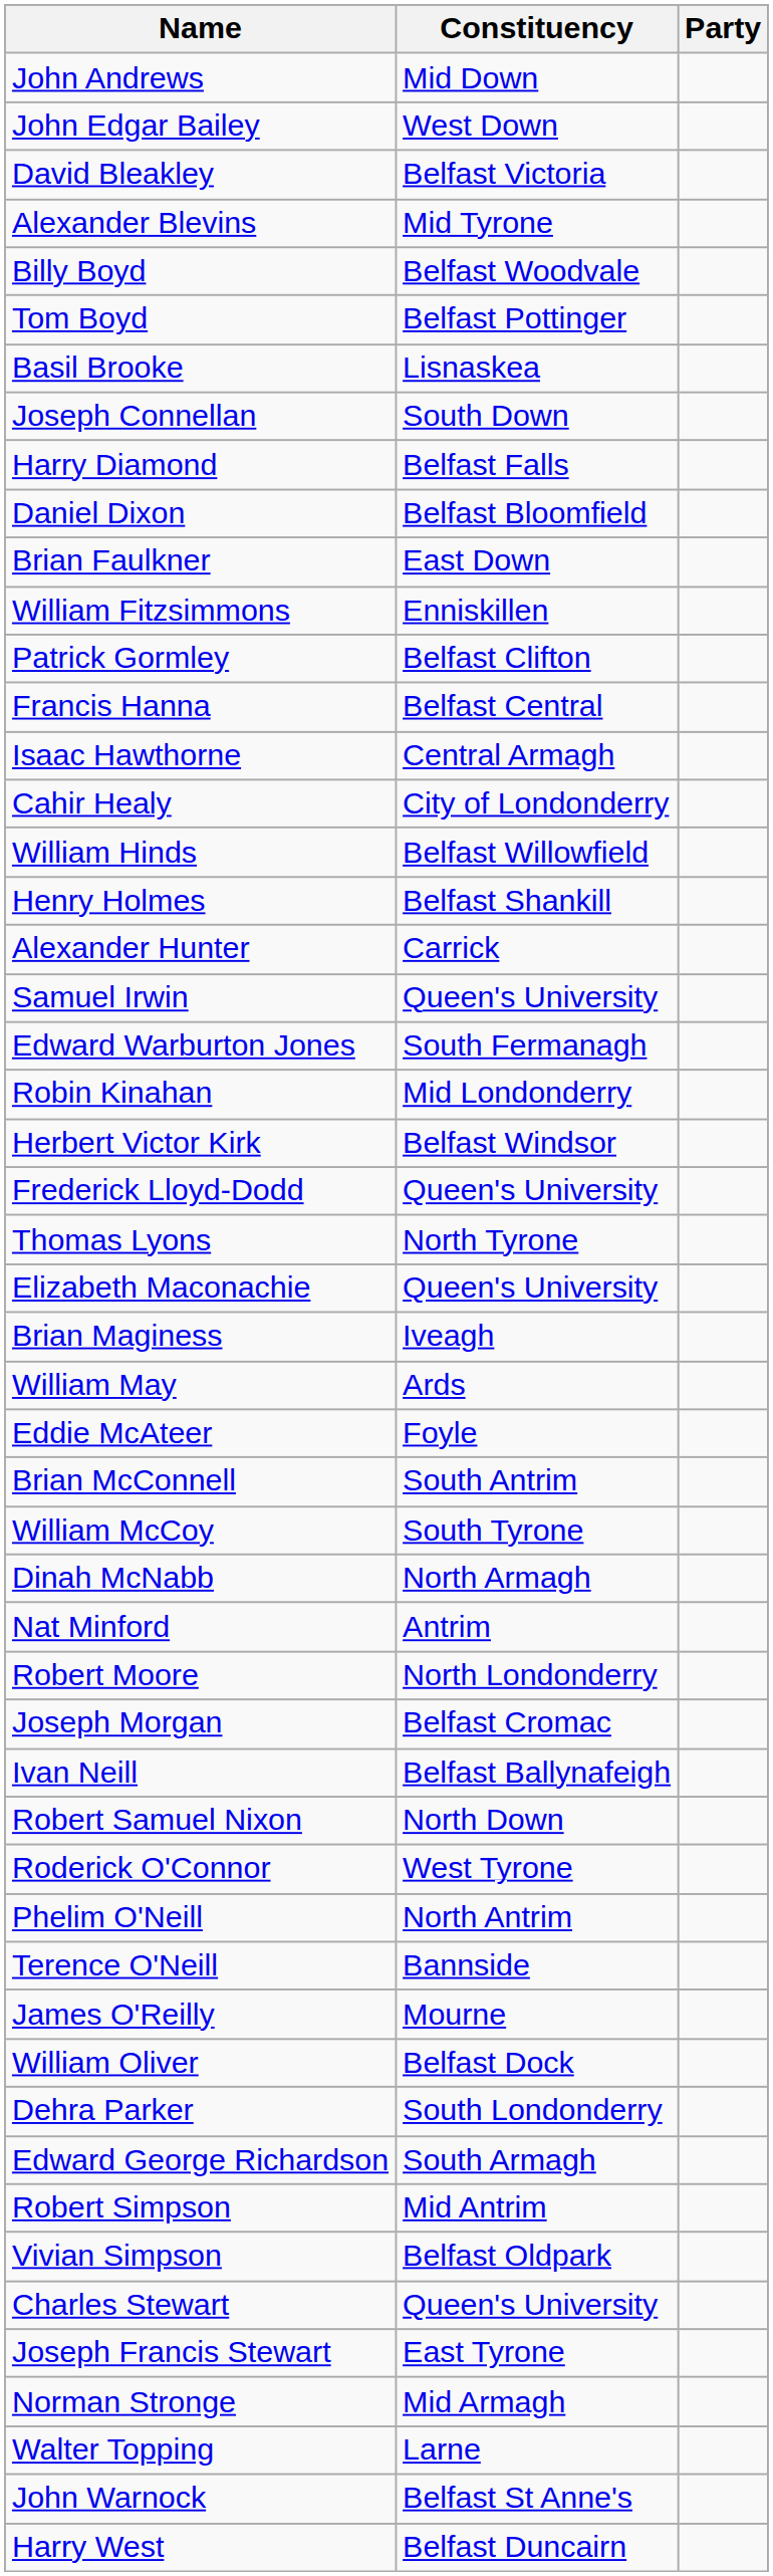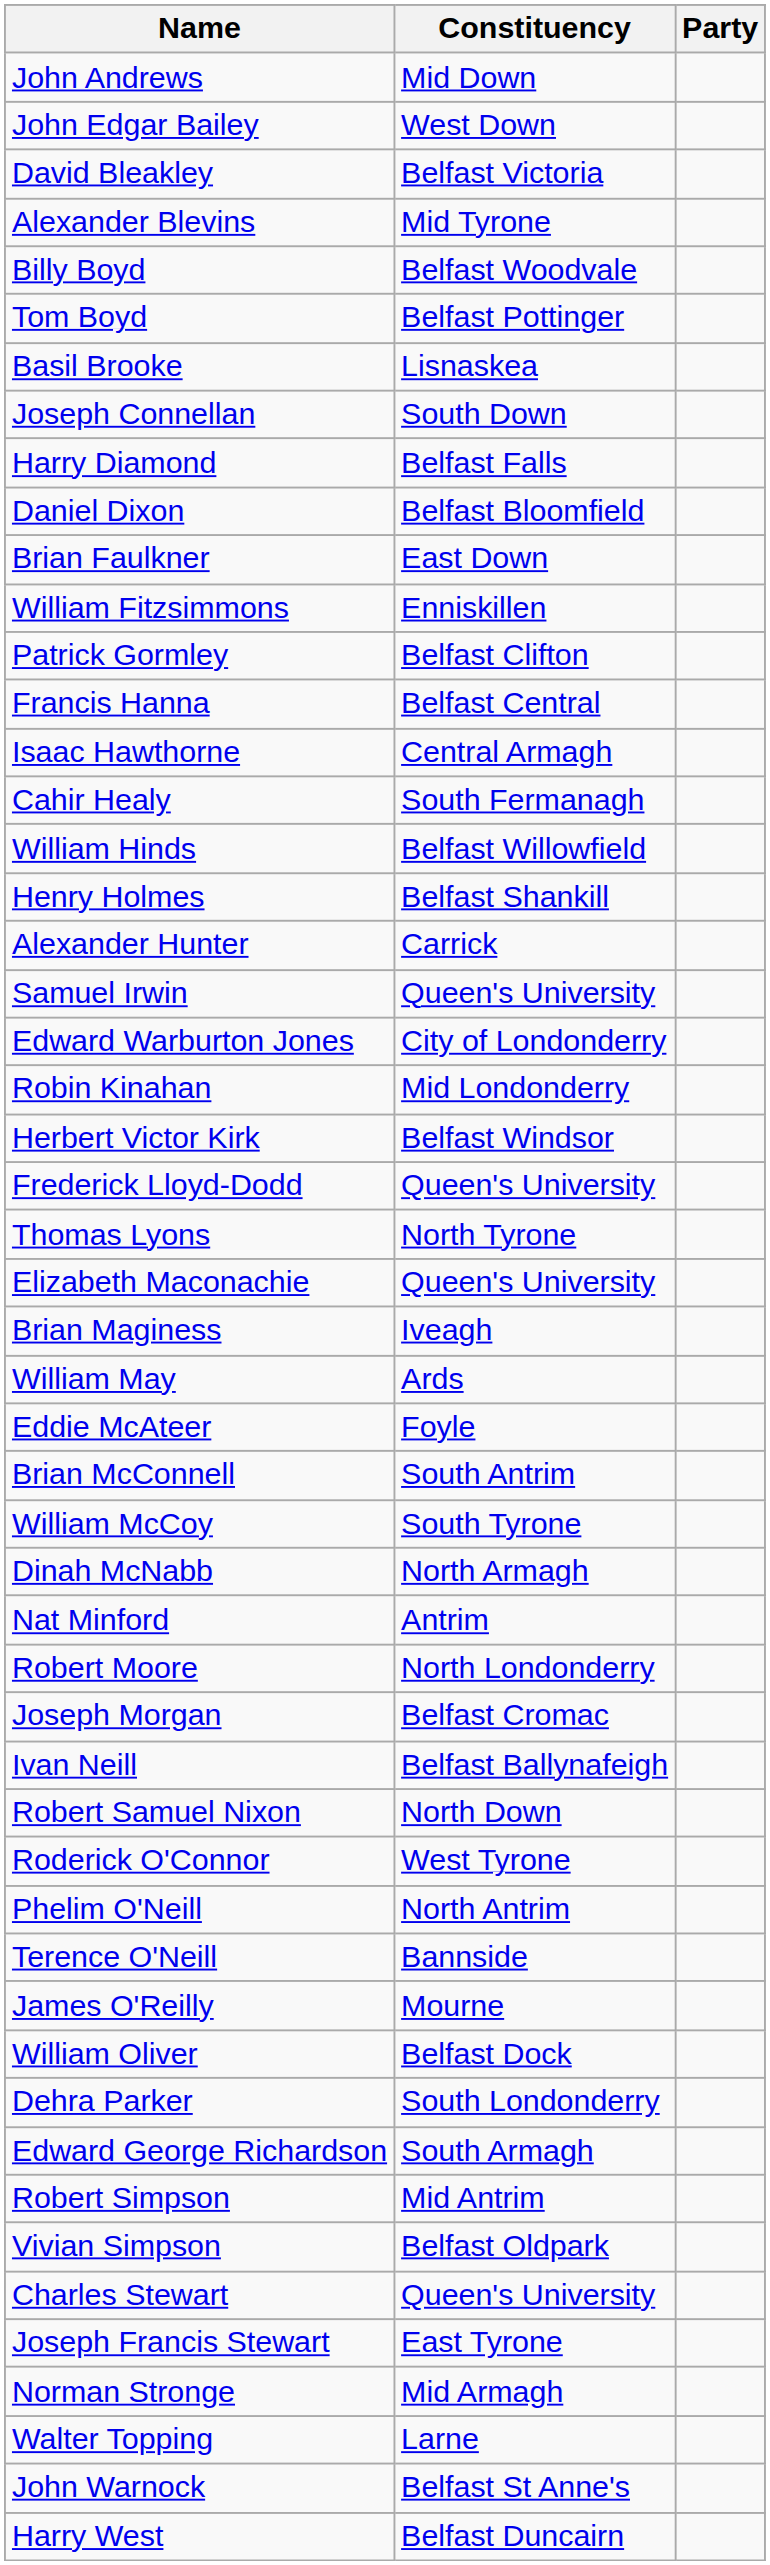Cahir Healy | Constituency: City of Londonderry -> South Fermanagh
Edward Warburton Jones | Constituency: South Fermanagh -> City of Londonderry
